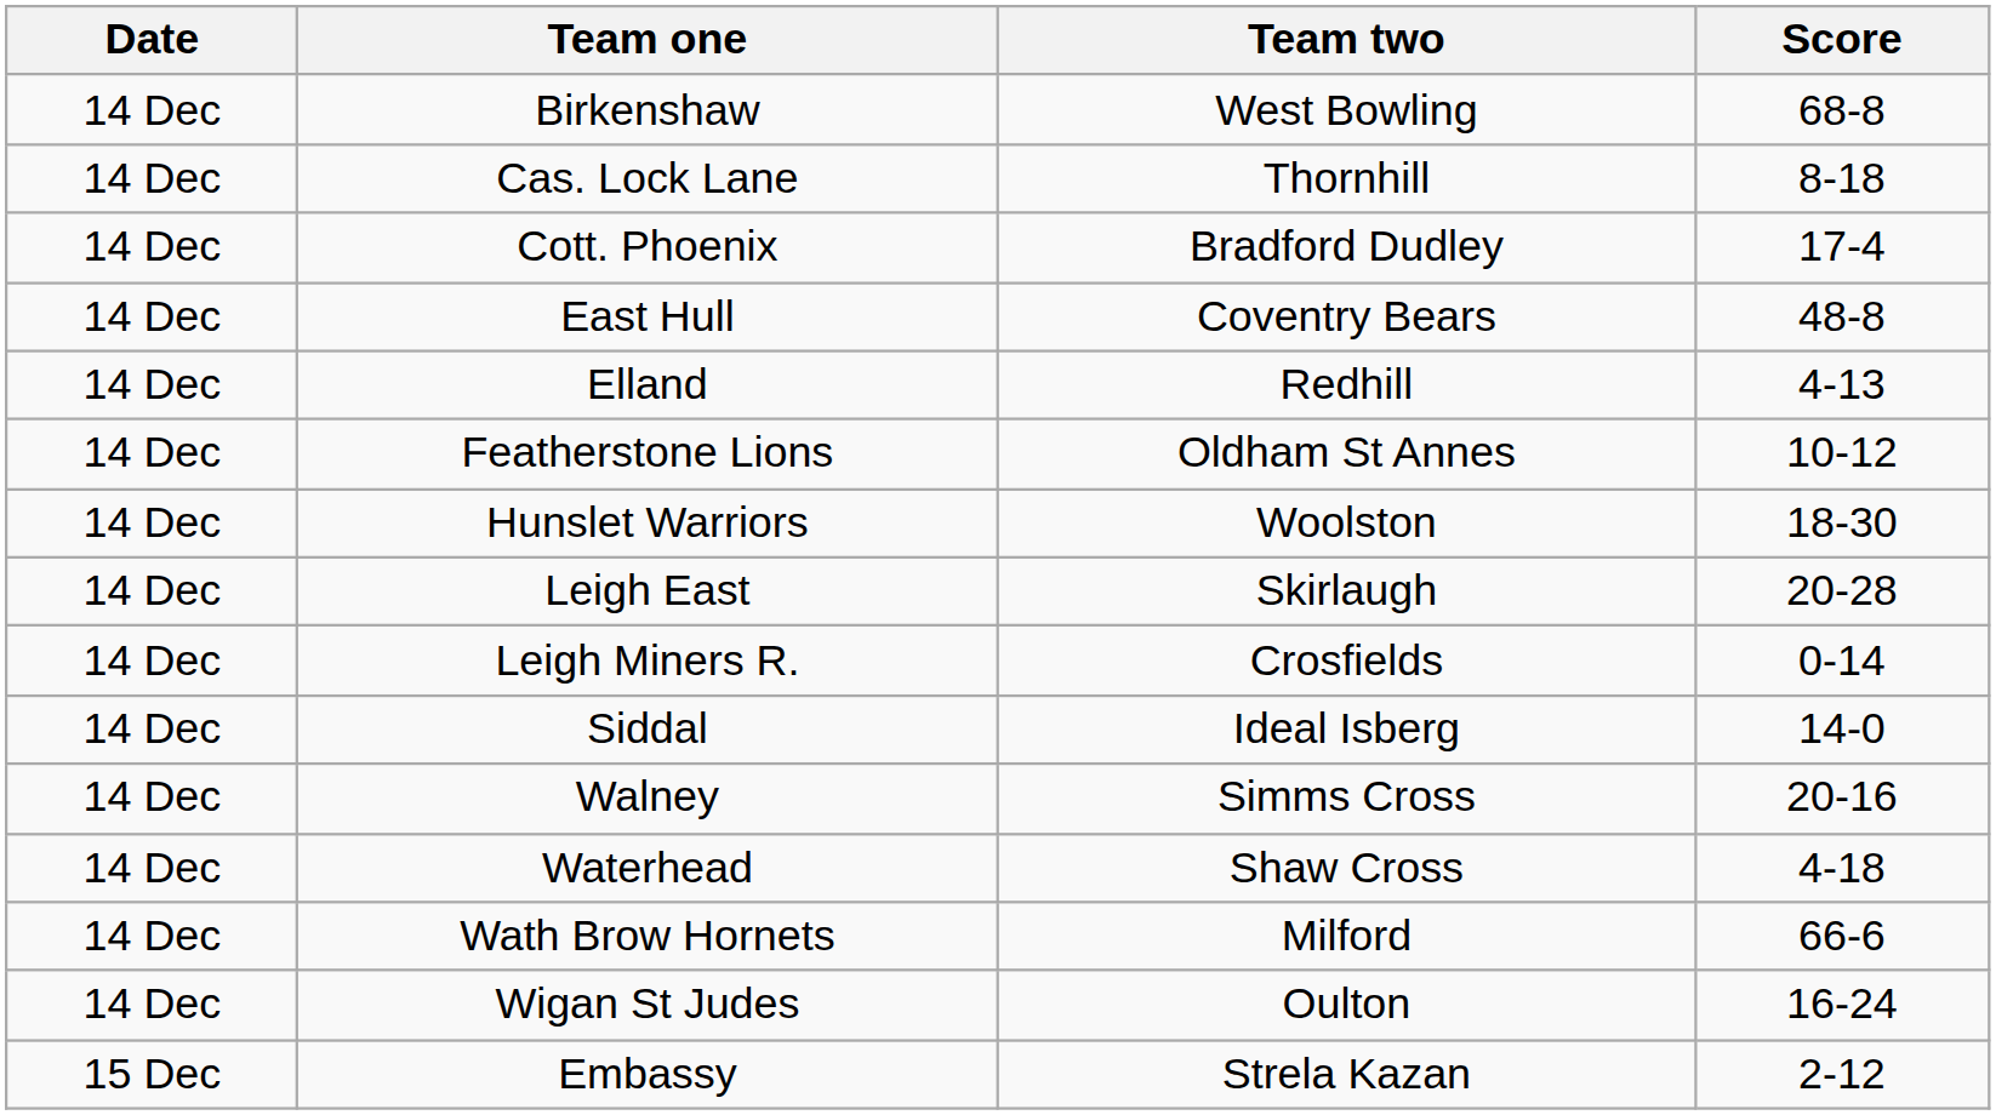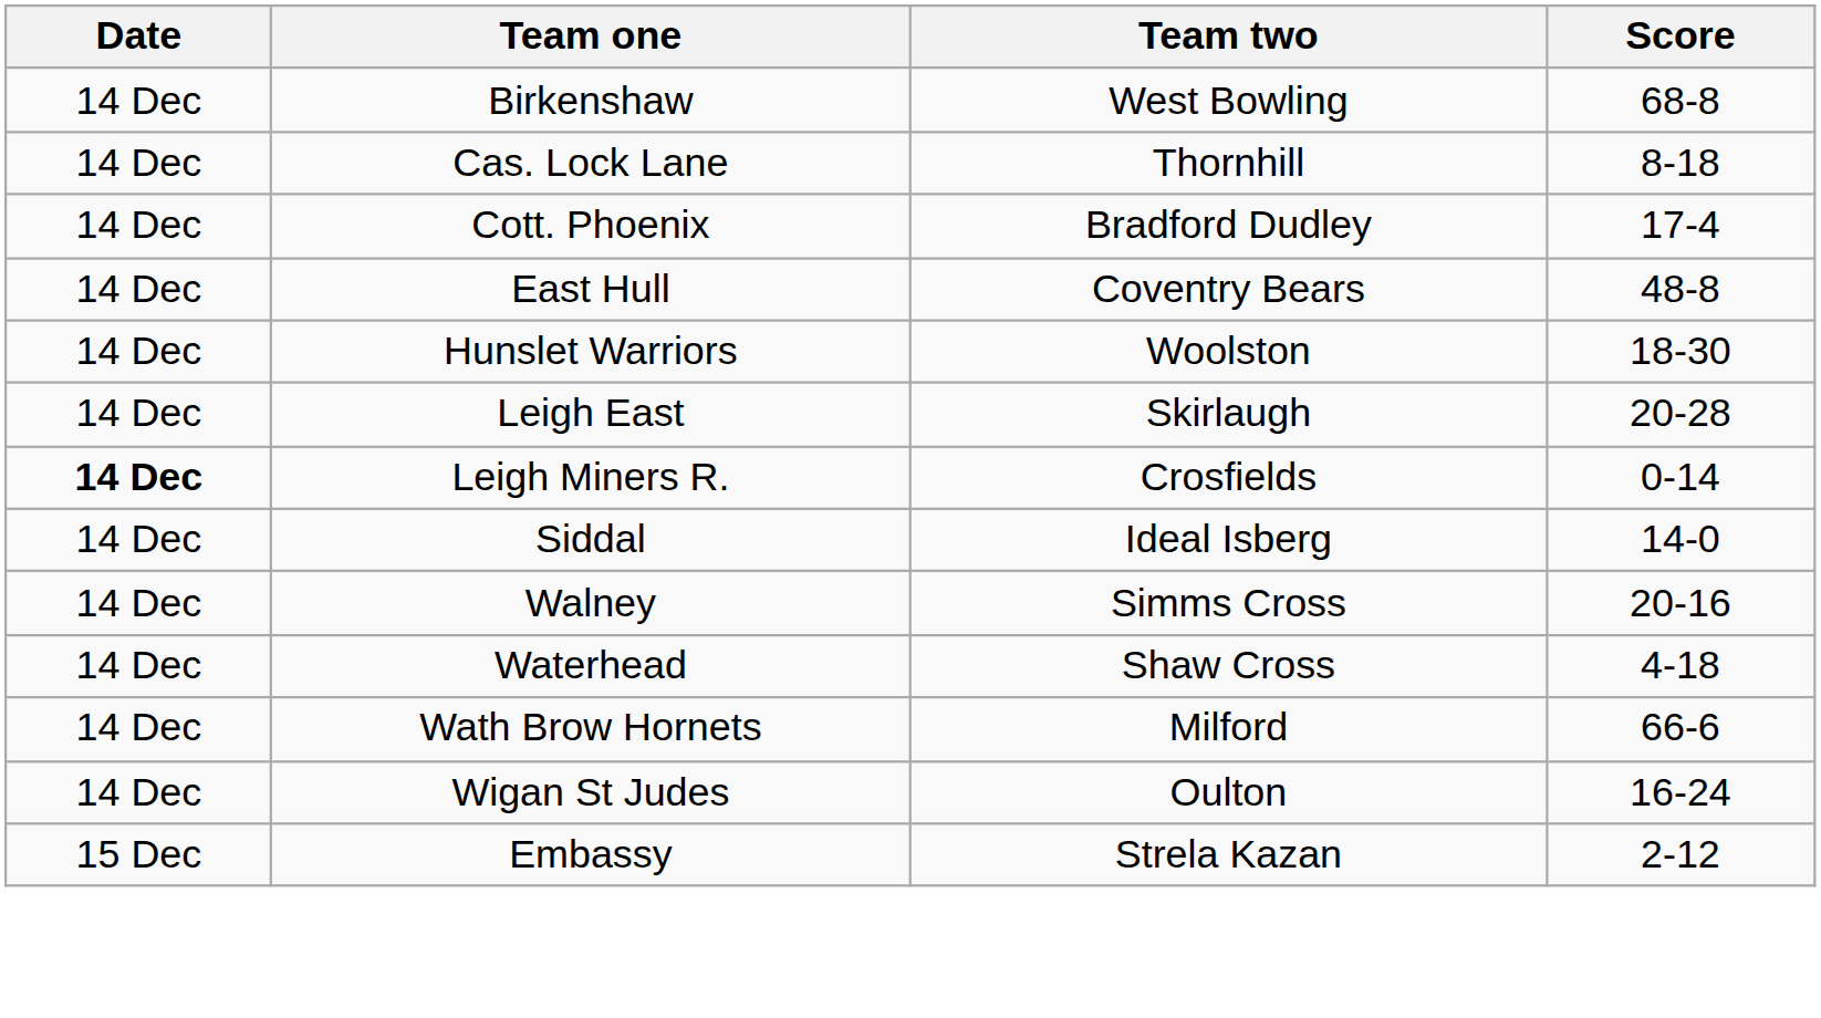- row: 14 Dec | Elland | Redhill | 4-13
- row: 14 Dec | Featherstone Lions | Oldham St Annes | 10-12
Leigh Miners R. | Date: normal -> bold
